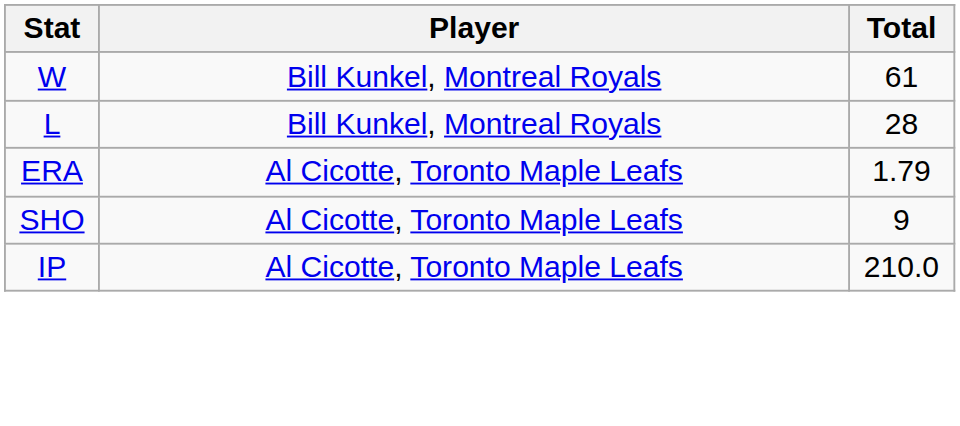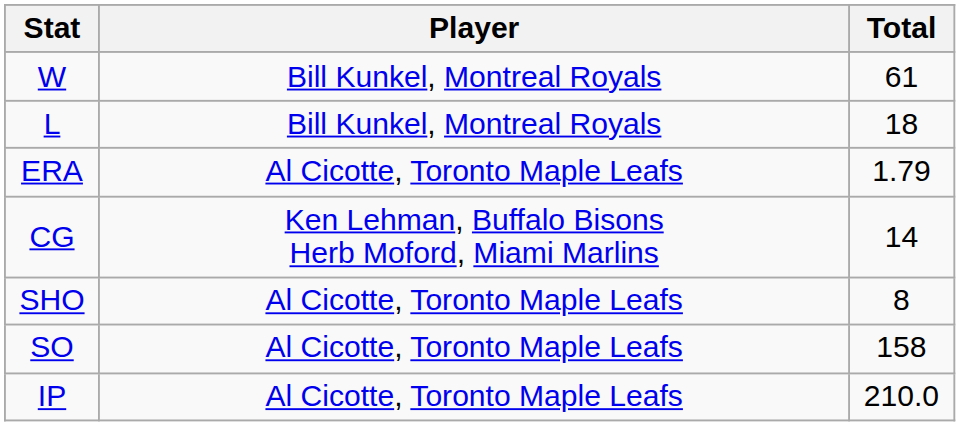L | Total: 28 -> 18
+ row: CG | Ken Lehman, Buffalo Bisons Herb Moford, Miami Marlins | 14
SHO | Total: 9 -> 8
+ row: SO | Al Cicotte, Toronto Maple Leafs | 158
